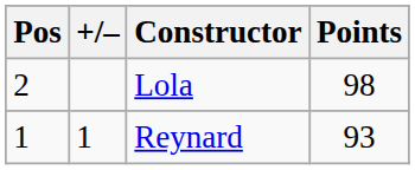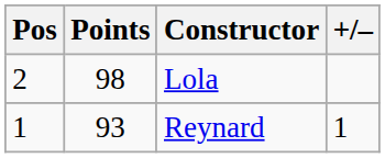columns swapped: +/– <-> Points
